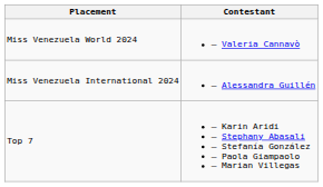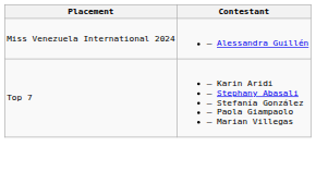- row: Miss Venezuela World 2024 | — Valeria Cannavò
